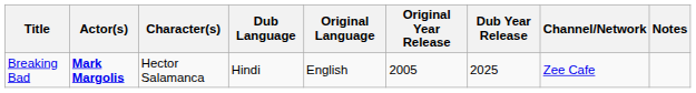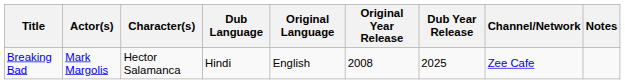Breaking Bad | Actor(s): bold -> normal
Breaking Bad | Original Year Release: 2005 -> 2008
